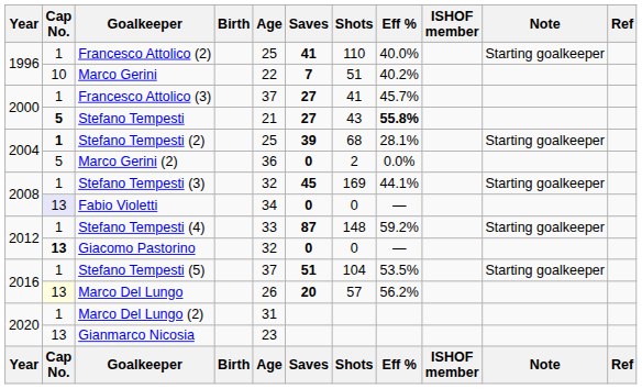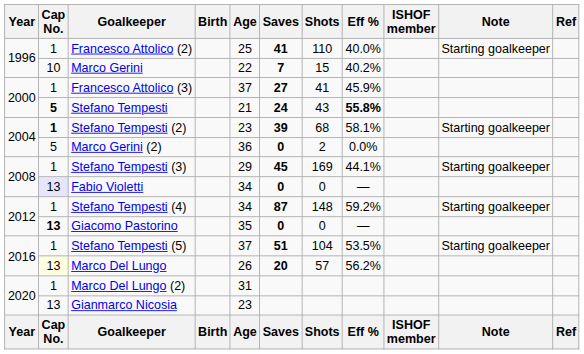Marco Gerini | Shots: 51 -> 15
Francesco Attolico (3) | Eff %: 45.7% -> 45.9%
Stefano Tempesti | Saves: 27 -> 24
Stefano Tempesti (2) | Age: 25 -> 23
Stefano Tempesti (2) | Eff %: 28.1% -> 58.1%
Stefano Tempesti (3) | Age: 32 -> 29
Stefano Tempesti (4) | Age: 33 -> 34
Giacomo Pastorino | Age: 32 -> 35
